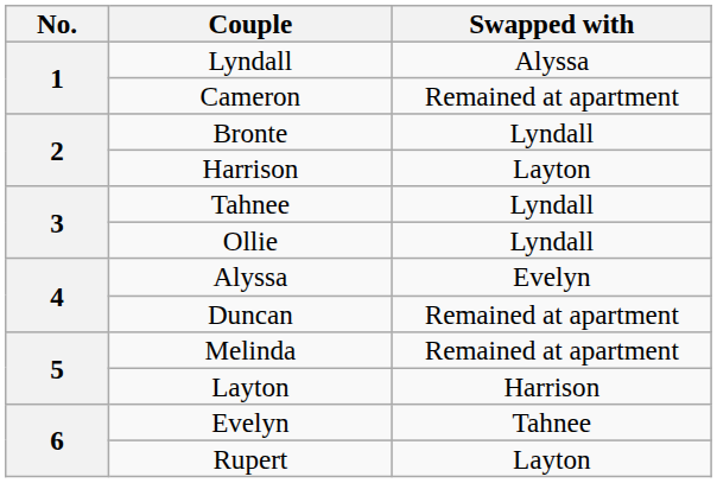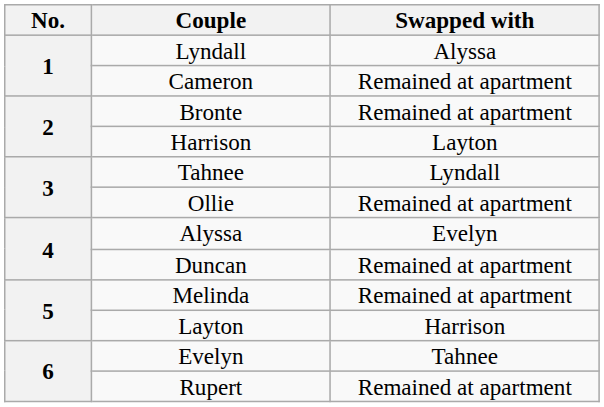Bronte | Swapped with: Lyndall -> Remained at apartment
Ollie | Swapped with: Lyndall -> Remained at apartment
Rupert | Swapped with: Layton -> Remained at apartment
